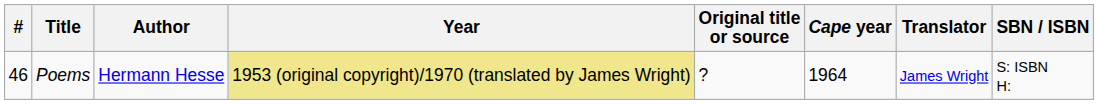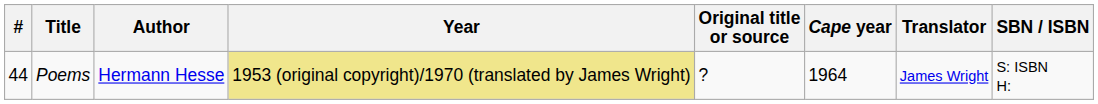Poems | #: 46 -> 44
